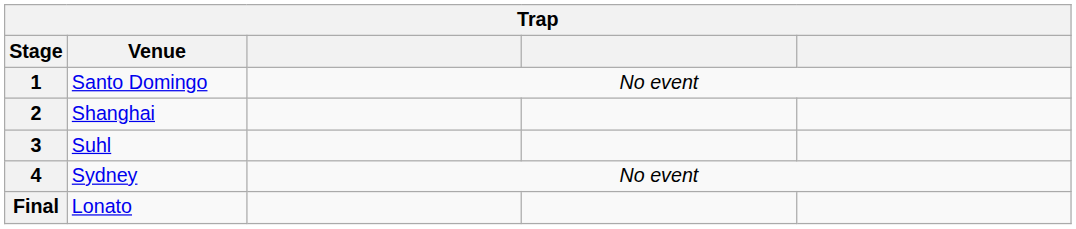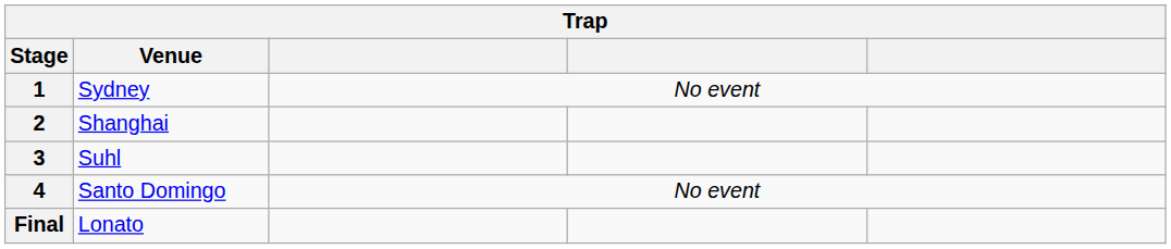1 | Venue: Santo Domingo -> Sydney
4 | Venue: Sydney -> Santo Domingo
